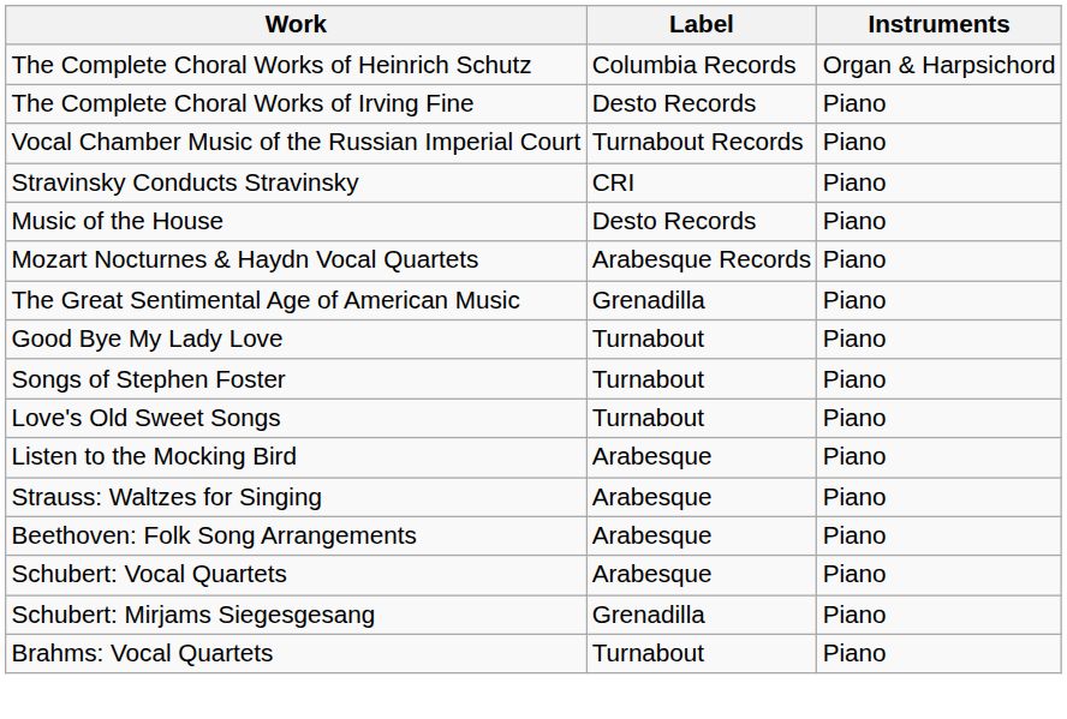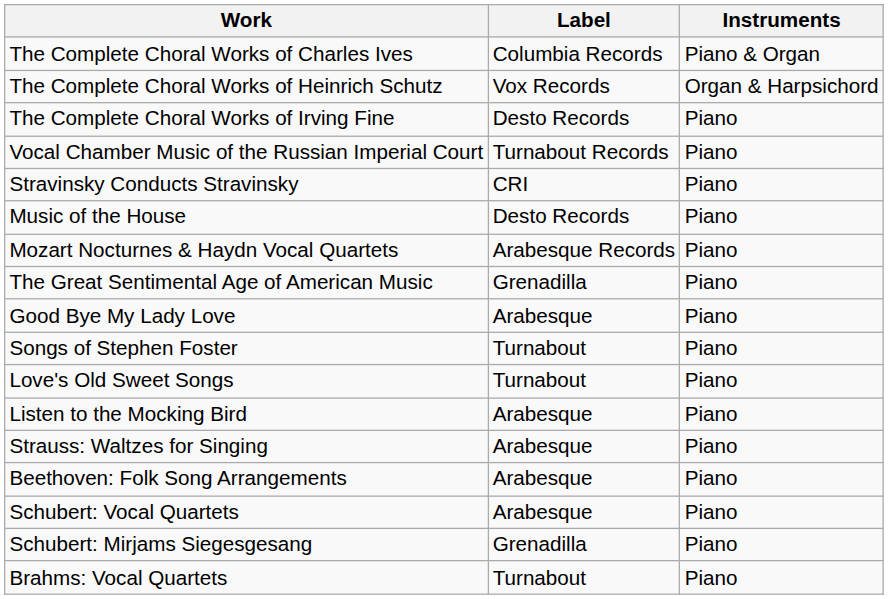+ row: The Complete Choral Works of Charles Ives | Columbia Records | Piano & Organ
The Complete Choral Works of Heinrich Schutz | Label: Columbia Records -> Vox Records
Good Bye My Lady Love | Label: Turnabout -> Arabesque
